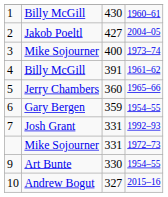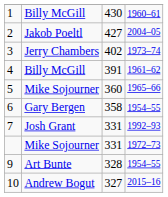3 | column 2: Mike Sojourner -> Jerry Chambers
3 | column 3: 400 -> 402
5 | column 2: Jerry Chambers -> Mike Sojourner
6 | column 3: 359 -> 358
9 | column 3: 330 -> 328
